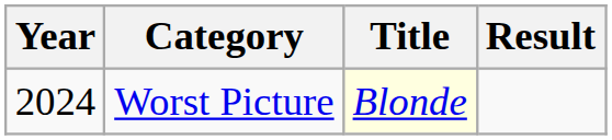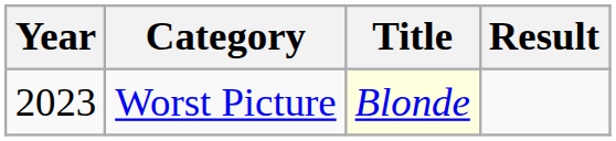Worst Picture | Year: 2024 -> 2023
